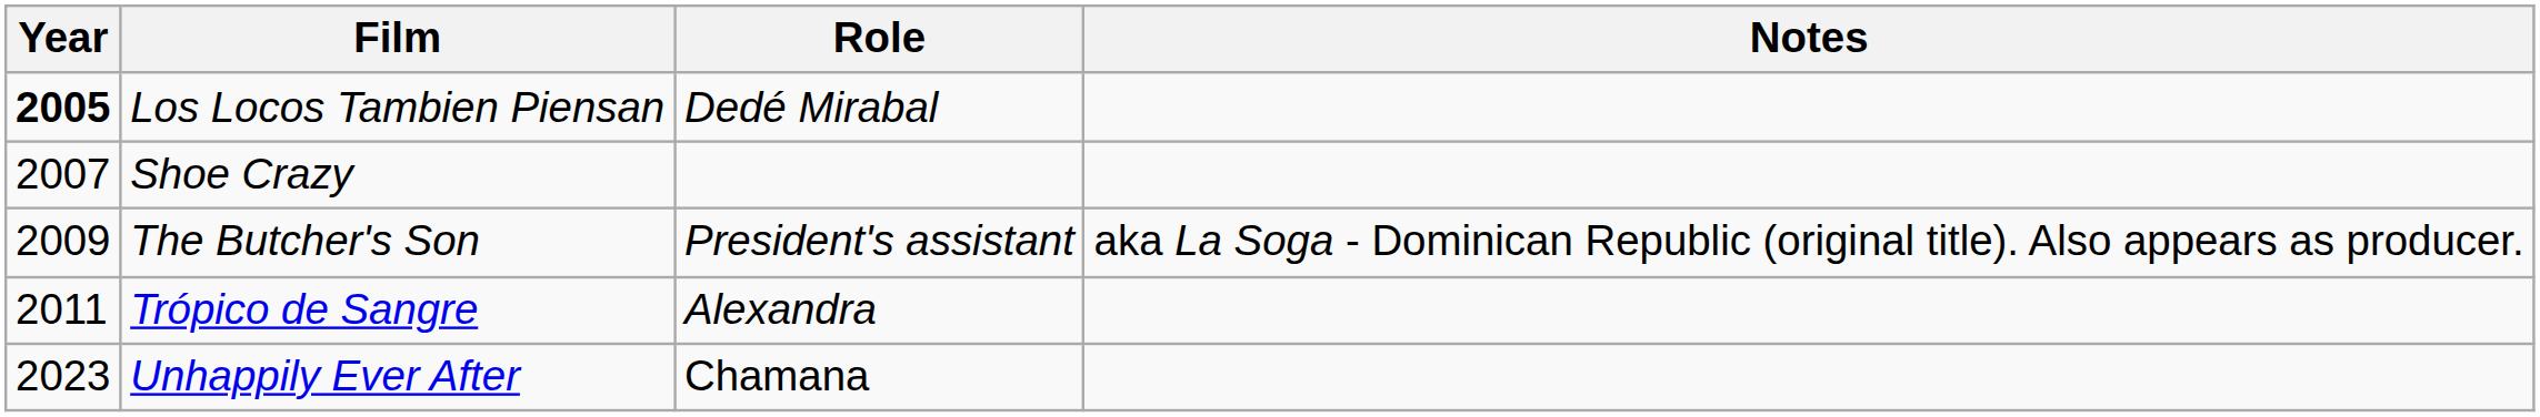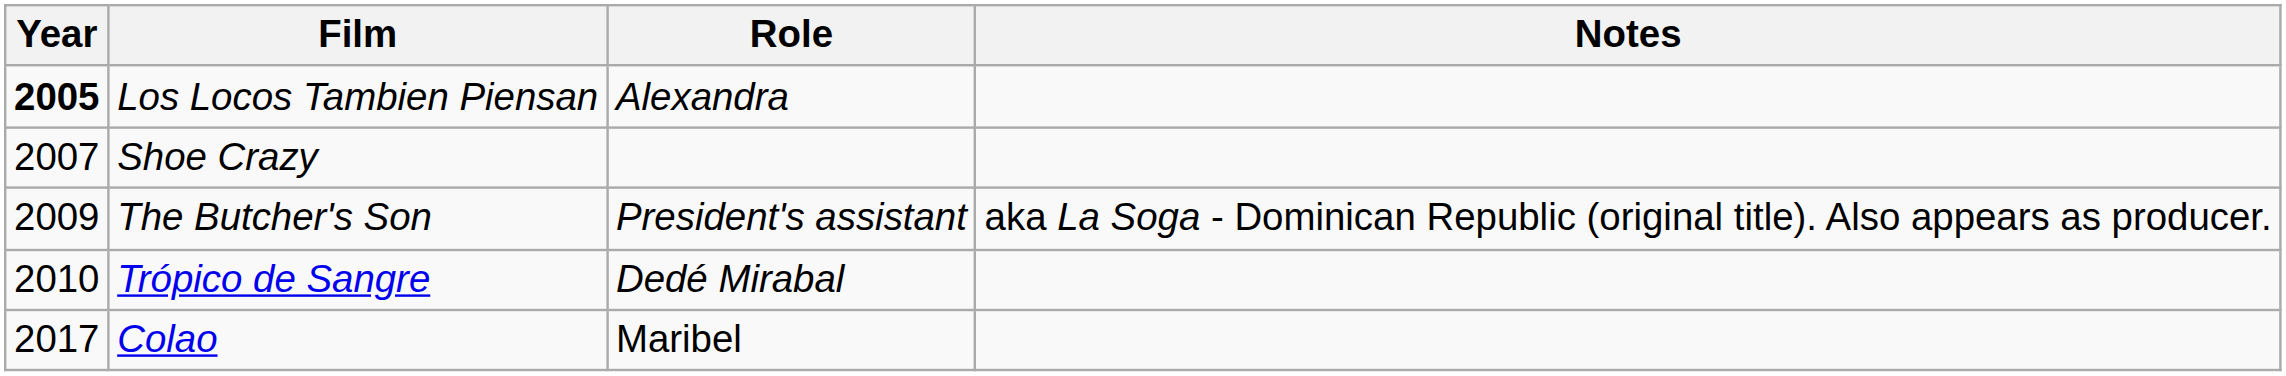Los Locos Tambien Piensan | Role: Dedé Mirabal -> Alexandra
Trópico de Sangre | Year: 2011 -> 2010
Trópico de Sangre | Role: Alexandra -> Dedé Mirabal
+ row: 2017 | Colao | Maribel
- row: 2023 | Unhappily Ever After | Chamana
